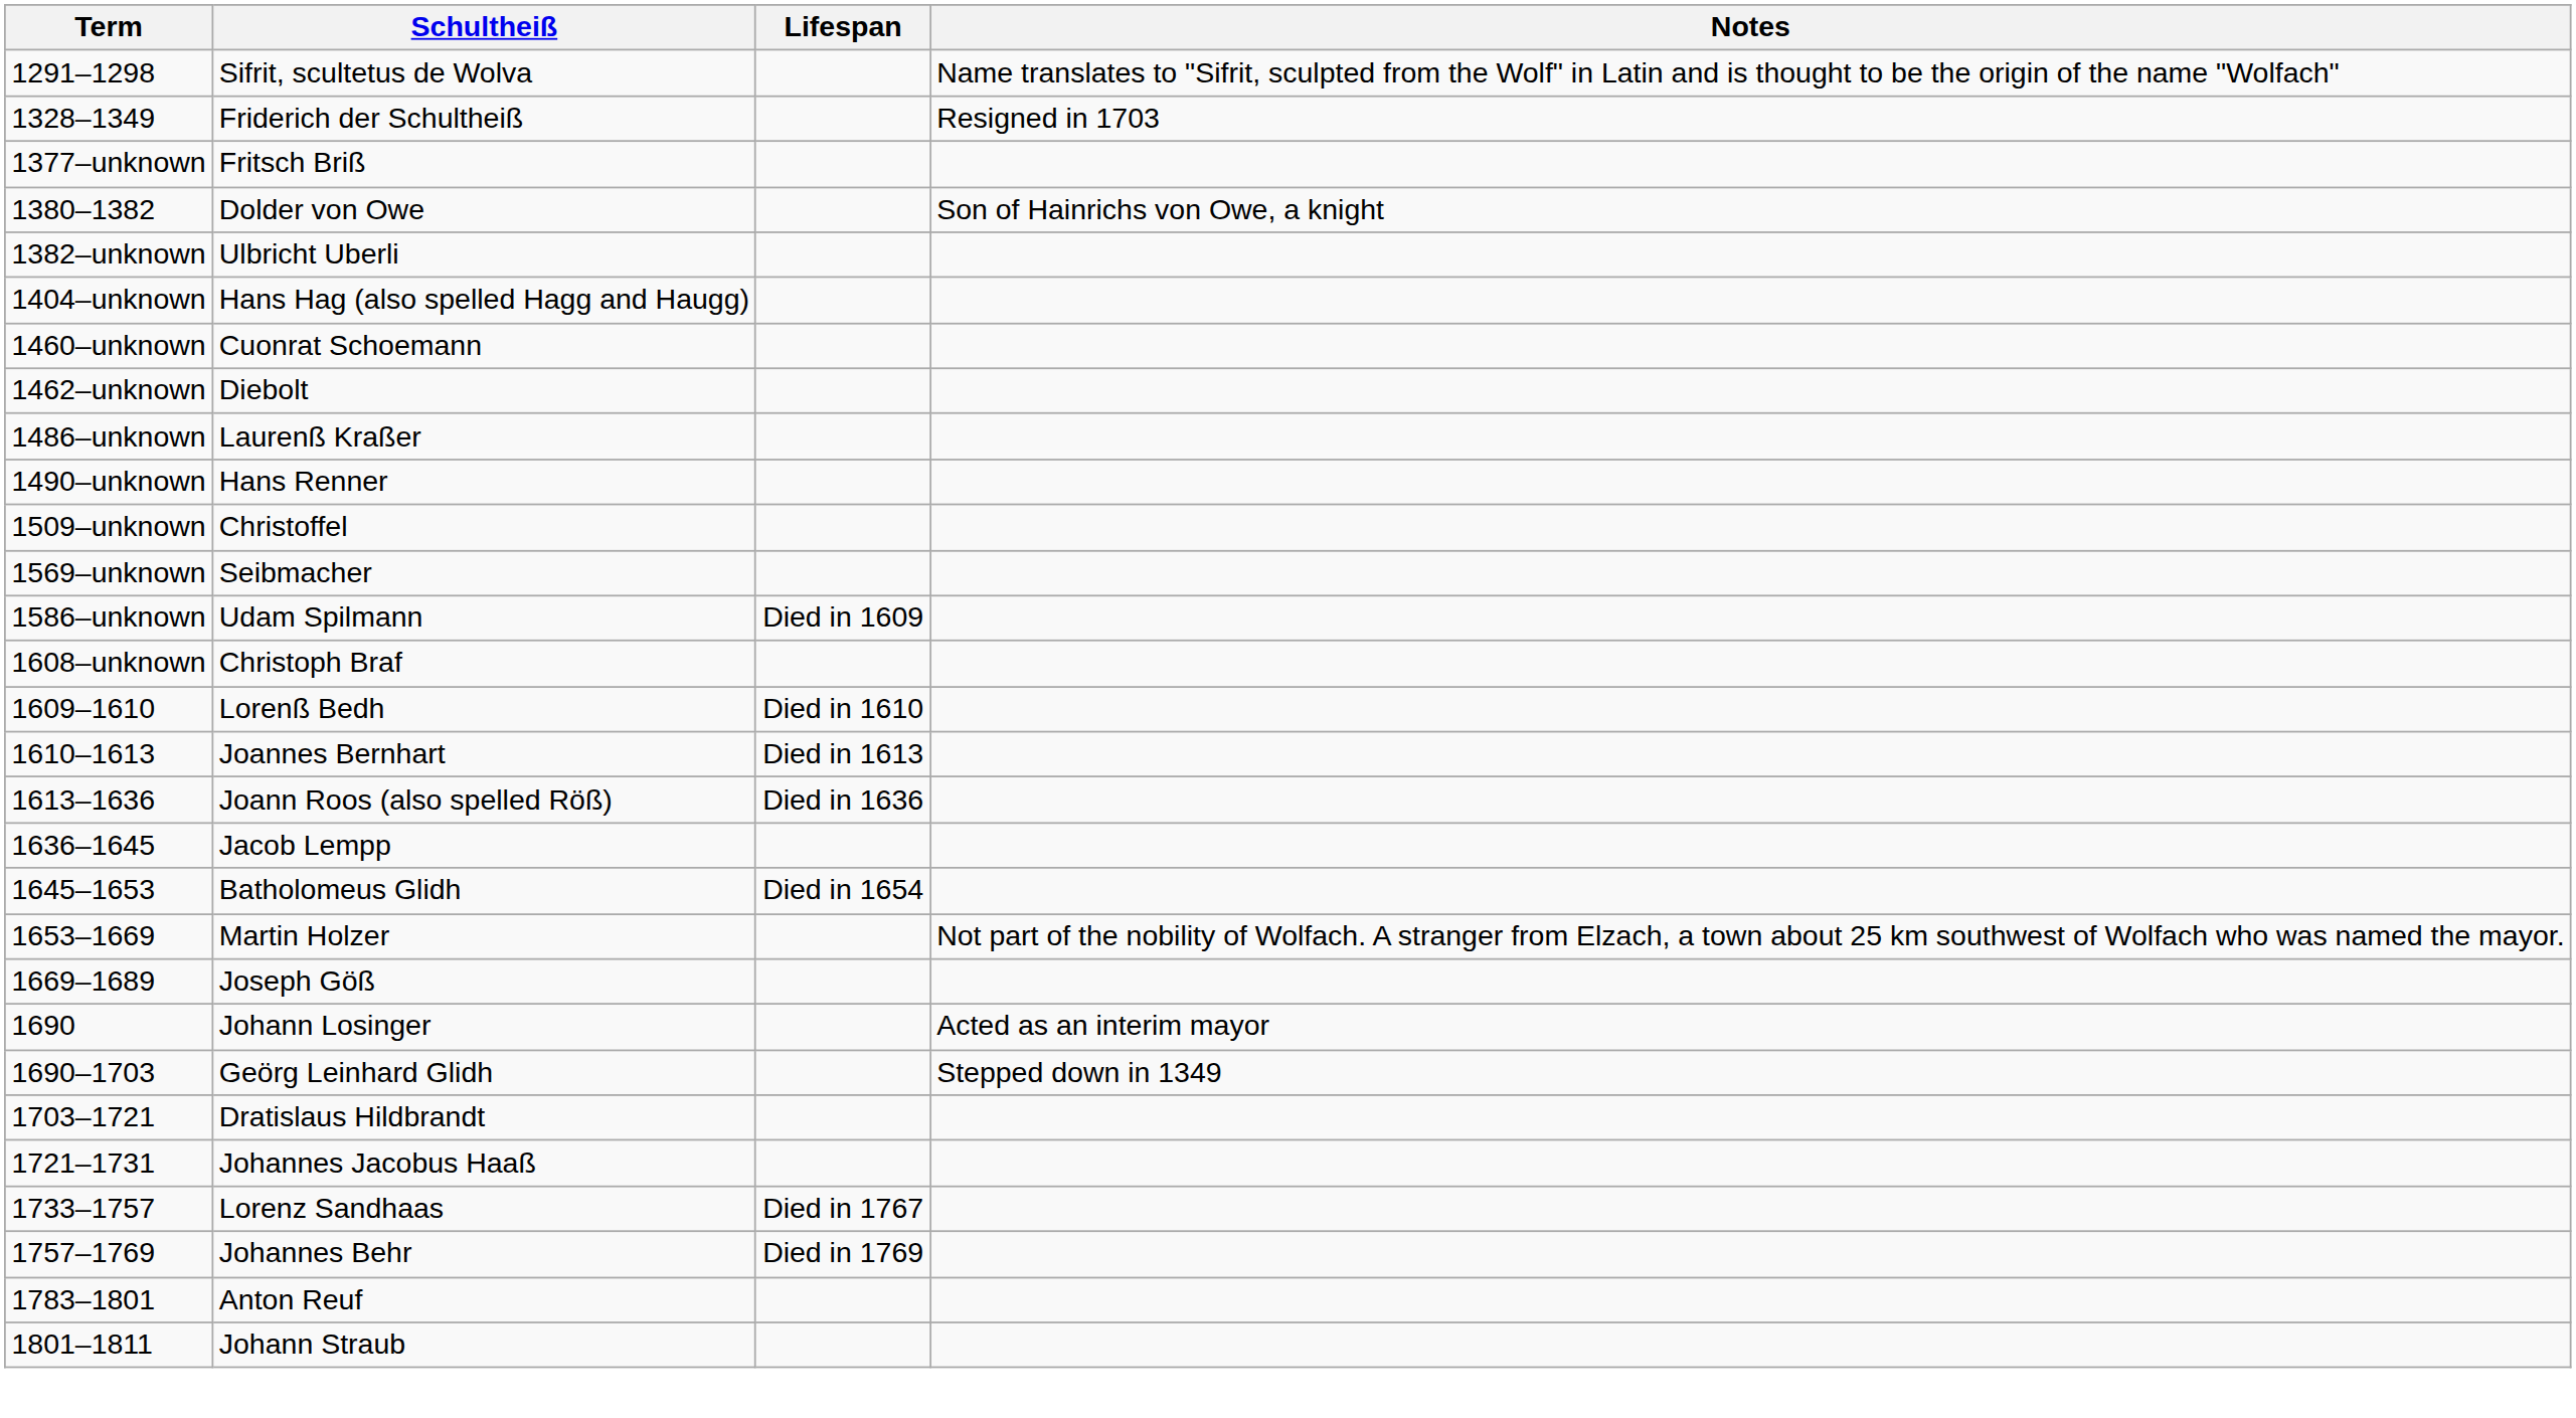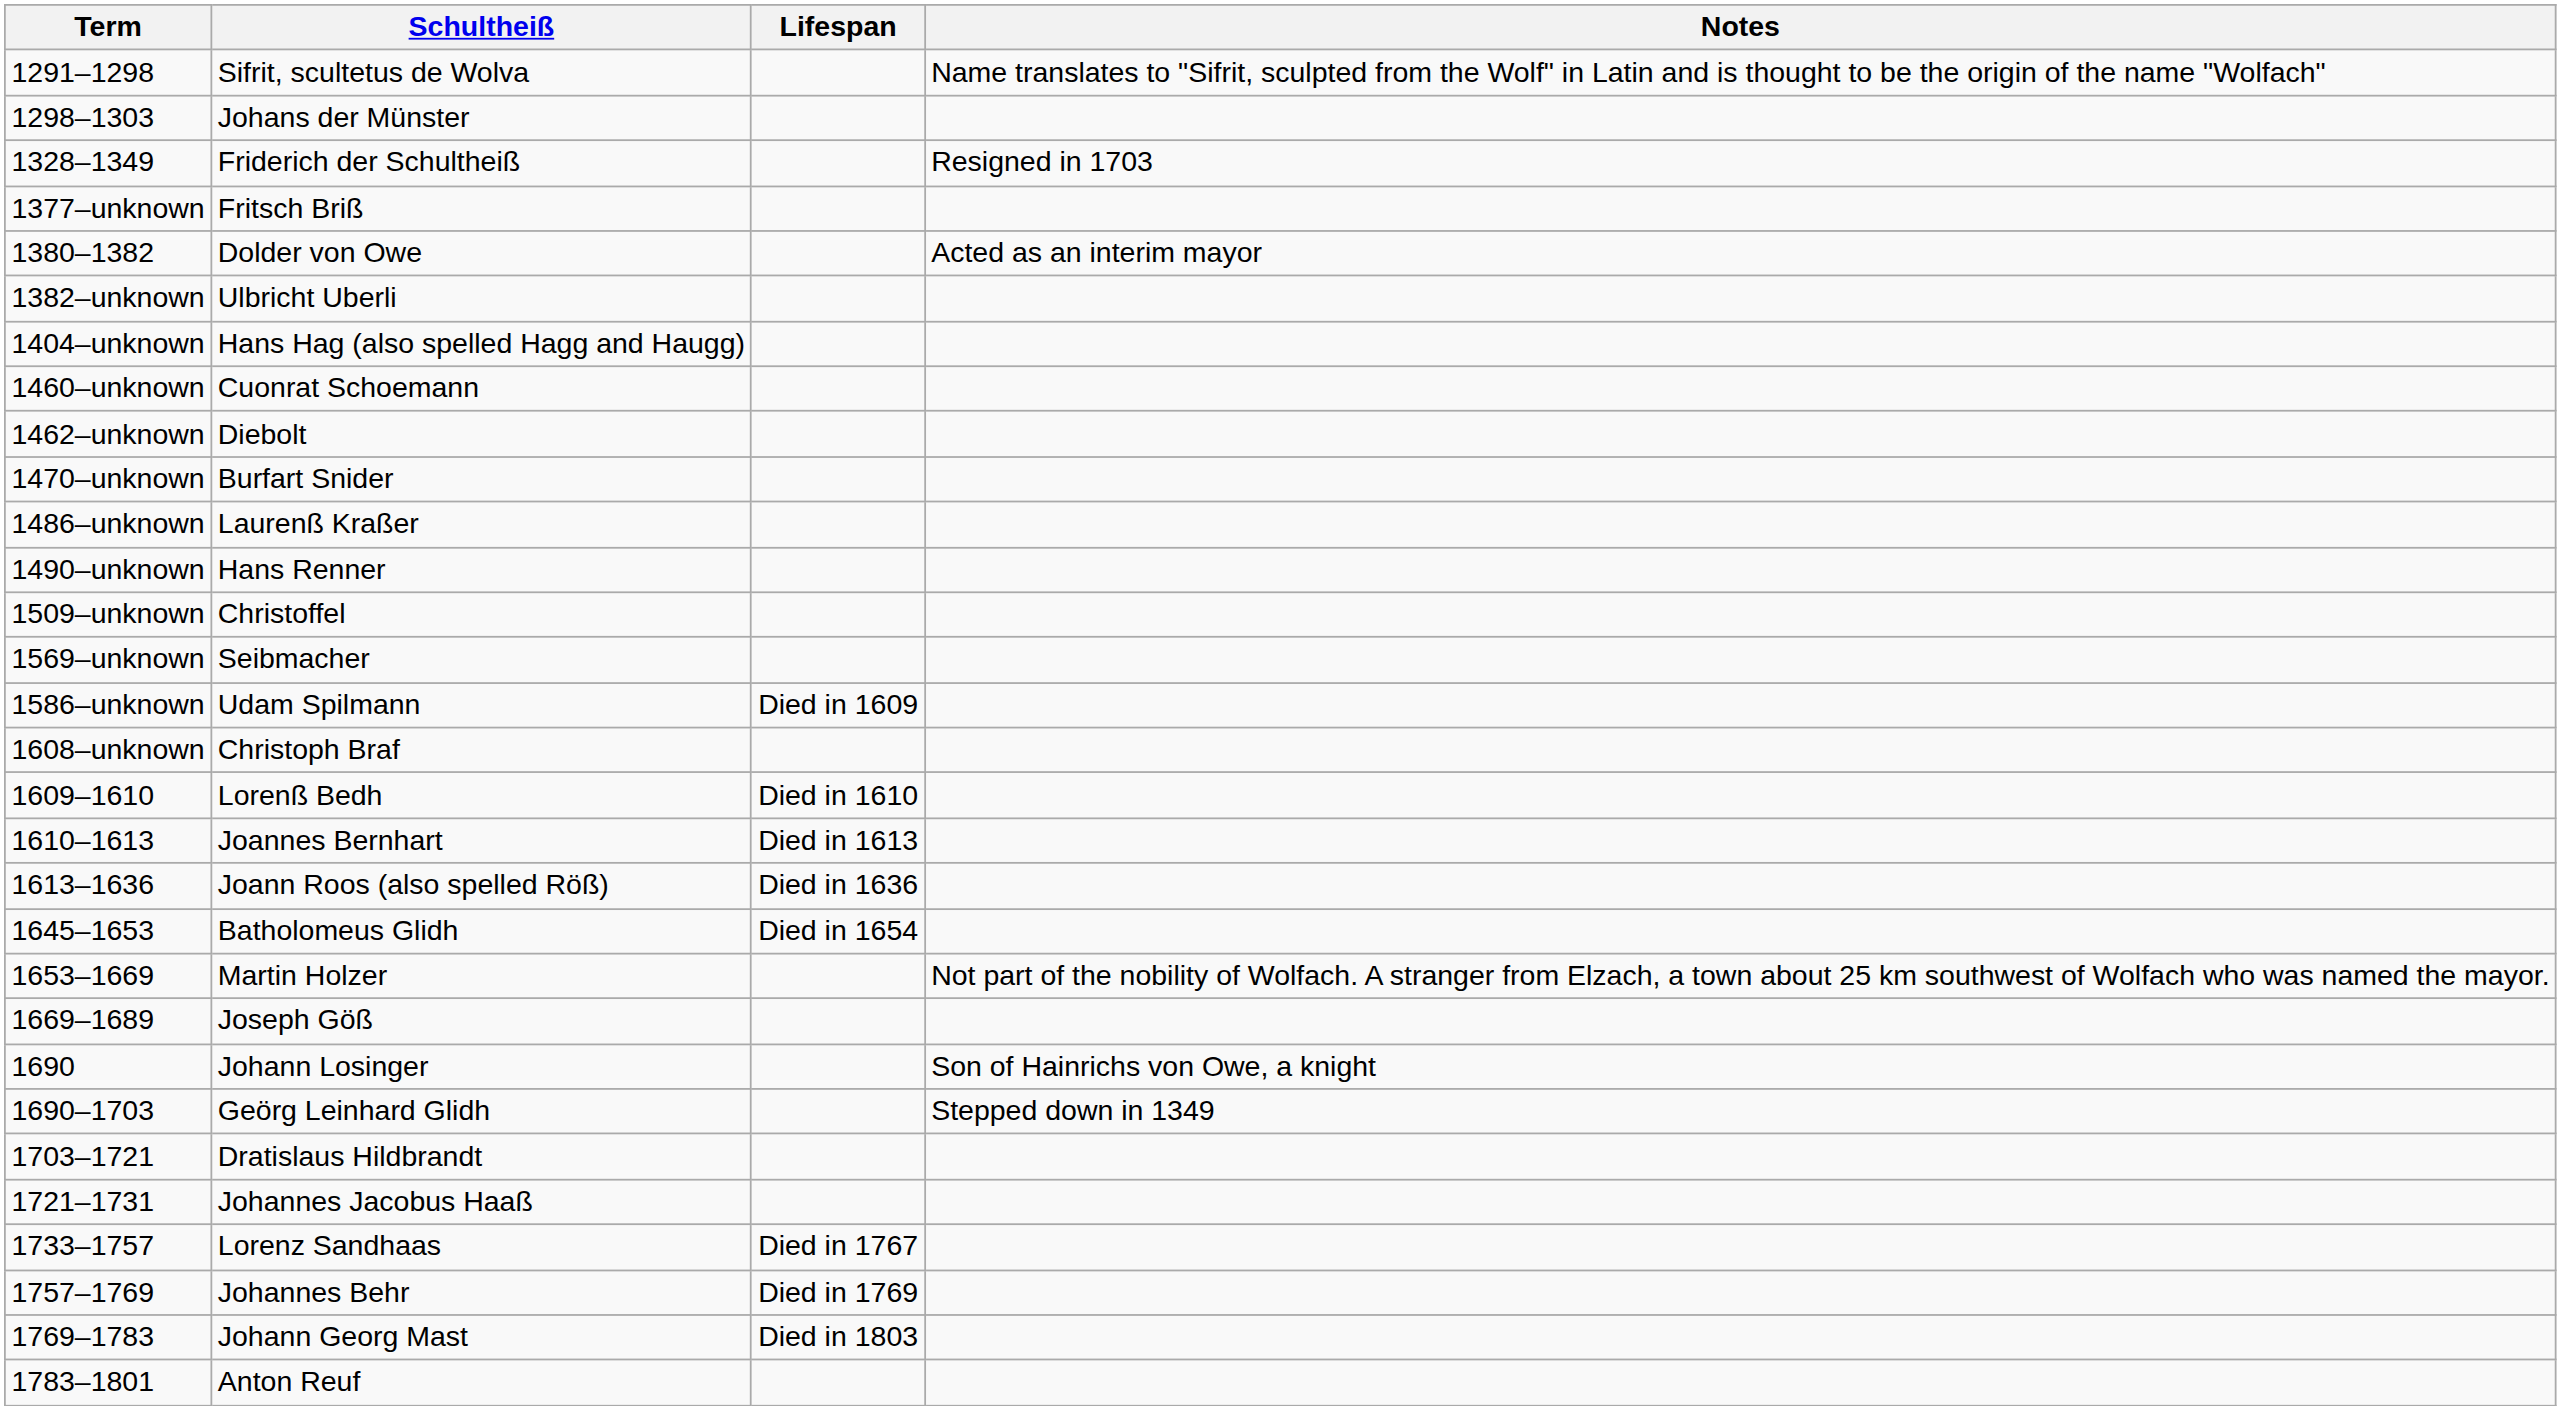+ row: 1298–1303 | Johans der Münster
Dolder von Owe | Notes: Son of Hainrichs von Owe, a knight -> Acted as an interim mayor
+ row: 1470–unknown | Burfart Snider
- row: 1636–1645 | Jacob Lempp
Johann Losinger | Notes: Acted as an interim mayor -> Son of Hainrichs von Owe, a knight
+ row: 1769–1783 | Johann Georg Mast | Died in 1803
- row: 1801–1811 | Johann Straub
